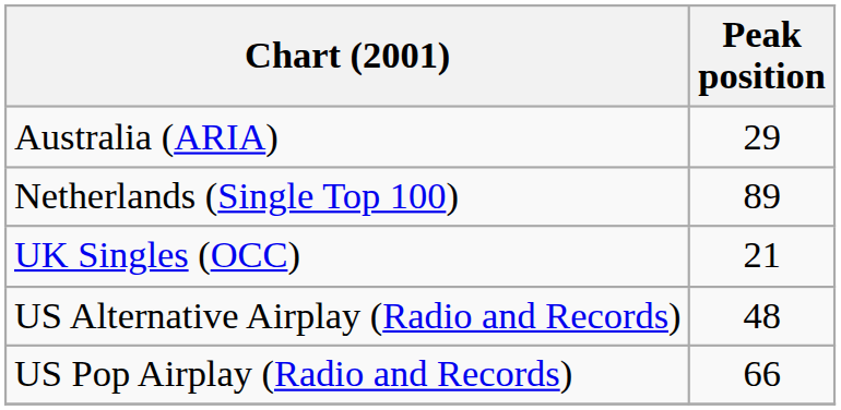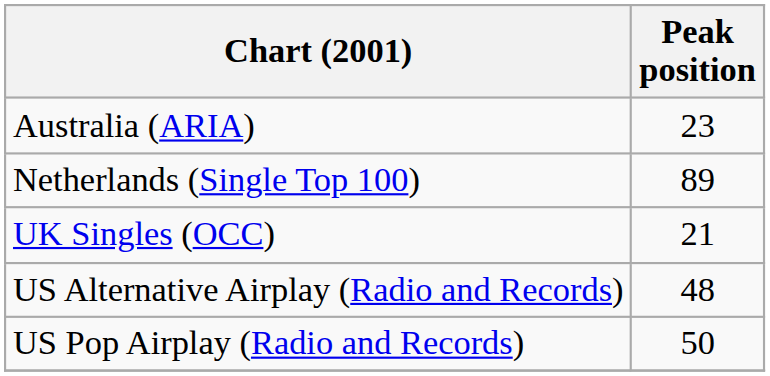Australia (ARIA) | Peak position: 29 -> 23
US Pop Airplay (Radio and Records) | Peak position: 66 -> 50
